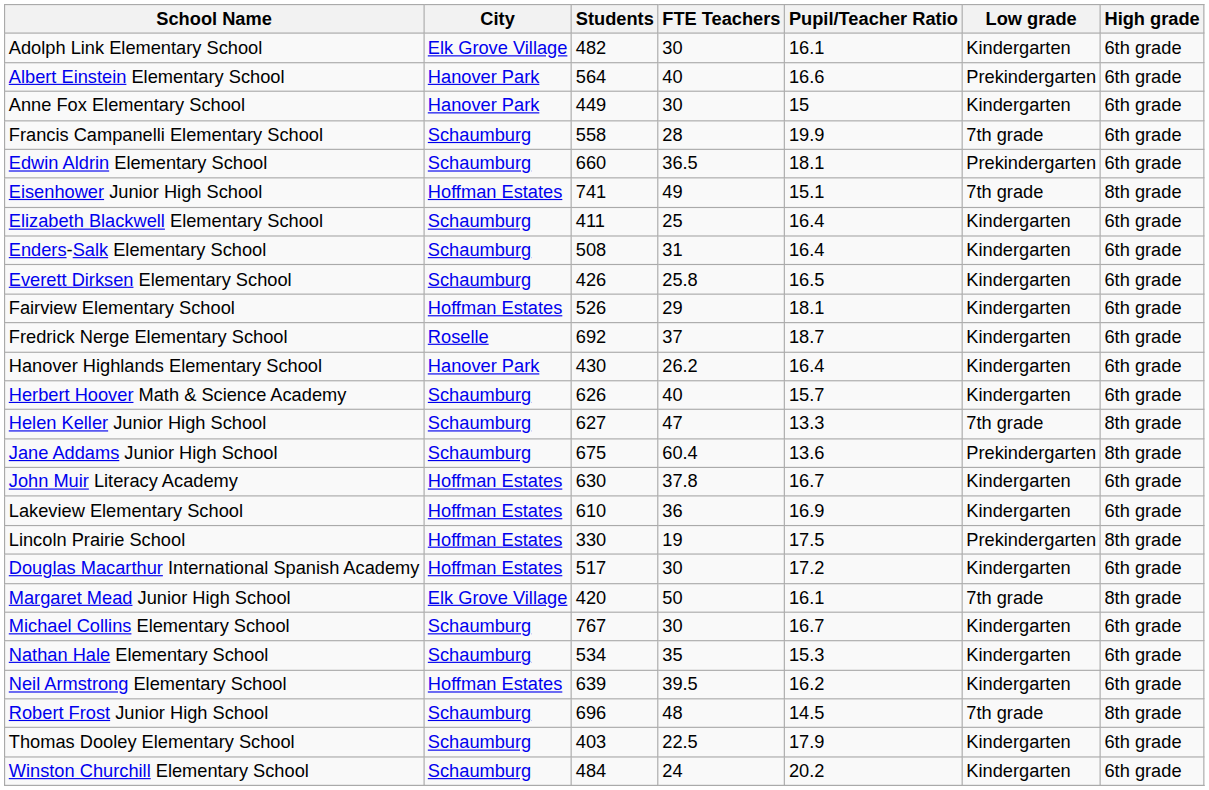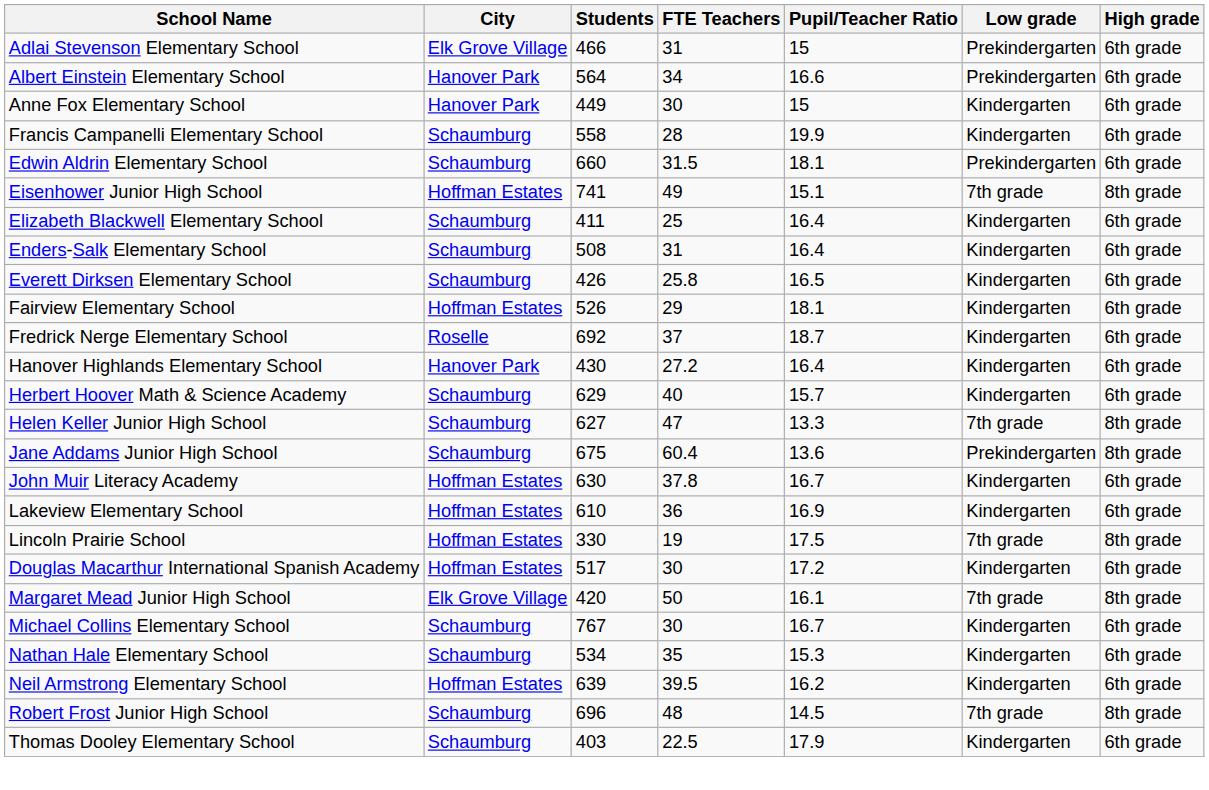+ row: Adlai Stevenson Elementary School | Elk Grove Village | 466 | 31 | 15 | Prekindergarten | 6th grade
- row: Adolph Link Elementary School | Elk Grove Village | 482 | 30 | 16.1 | Kindergarten | 6th grade
Albert Einstein Elementary School | FTE Teachers: 40 -> 34
Francis Campanelli Elementary School | Low grade: 7th grade -> Kindergarten
Edwin Aldrin Elementary School | FTE Teachers: 36.5 -> 31.5
Hanover Highlands Elementary School | FTE Teachers: 26.2 -> 27.2
Herbert Hoover Math & Science Academy | Students: 626 -> 629
Lincoln Prairie School | Low grade: Prekindergarten -> 7th grade
- row: Winston Churchill Elementary School | Schaumburg | 484 | 24 | 20.2 | Kindergarten | 6th grade
